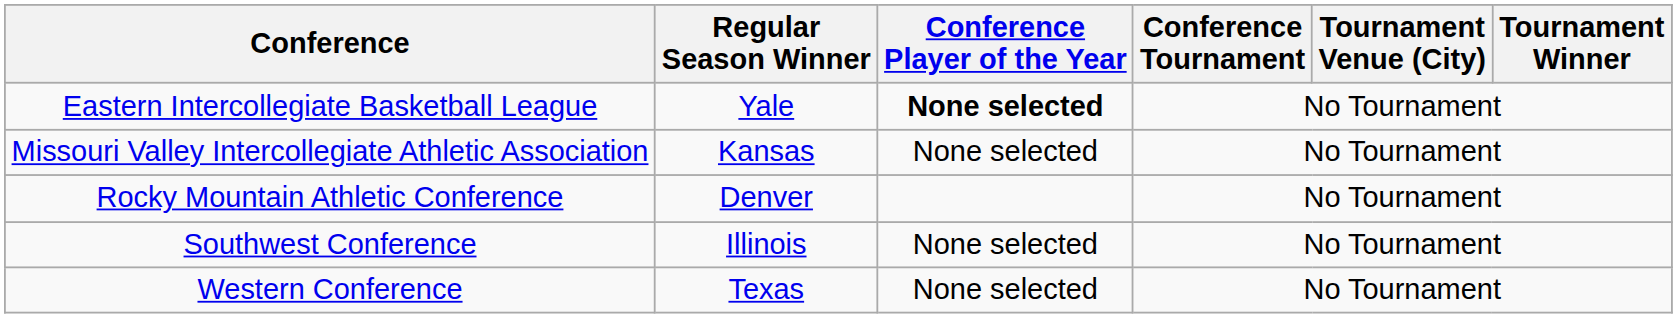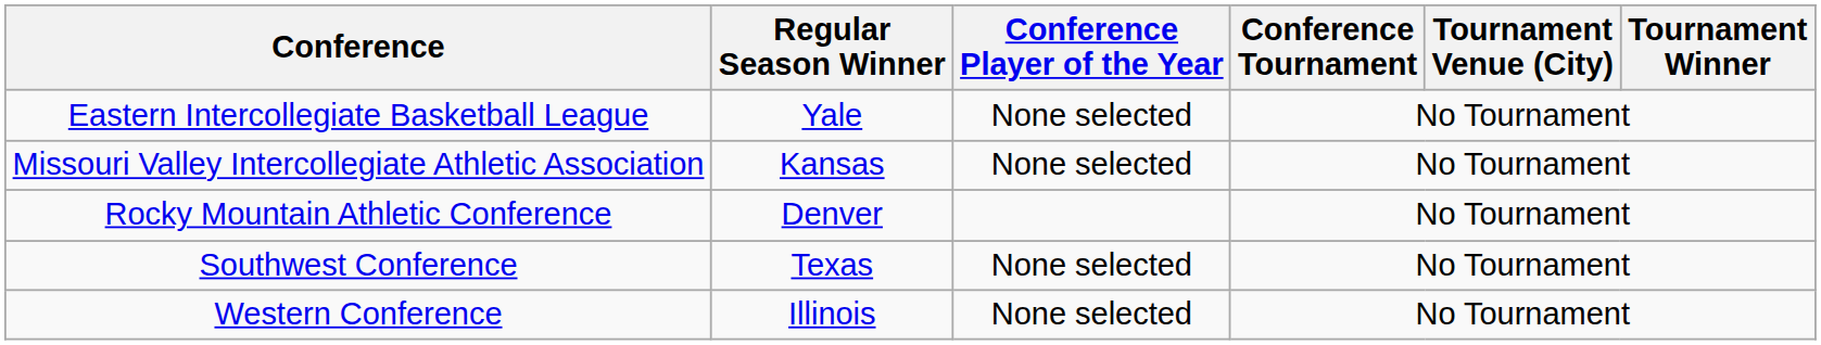Eastern Intercollegiate Basketball League | Conference Player of the Year: bold -> normal
Southwest Conference | Regular Season Winner: Illinois -> Texas
Western Conference | Regular Season Winner: Texas -> Illinois
